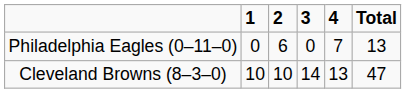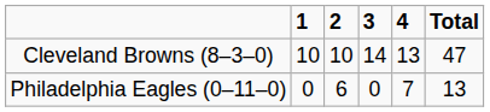rows swapped: Philadelphia Eagles (0–11–0) <-> Cleveland Browns (8–3–0)
